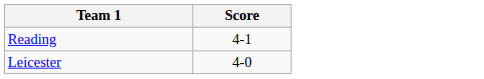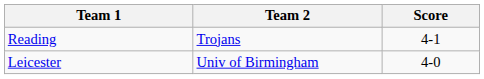+ column: Team 2 | Trojans | Univ of Birmingham
